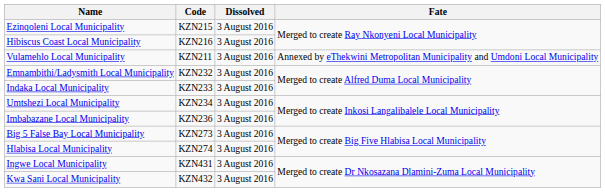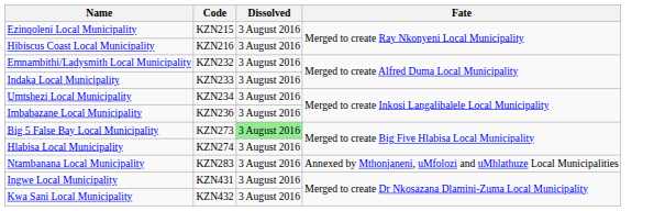- row: Vulamehlo Local Municipality | KZN211 | 3 August 2016 | Annexed by eThekwini Metropolitan Municipality and Umdoni Local Municipality
Big 5 False Bay Local Municipality | Dissolved: no background -> lightgreen background
+ row: Ntambanana Local Municipality | KZN283 | 3 August 2016 | Annexed by Mthonjaneni, uMfolozi and uMhlathuze Local Municipalities
